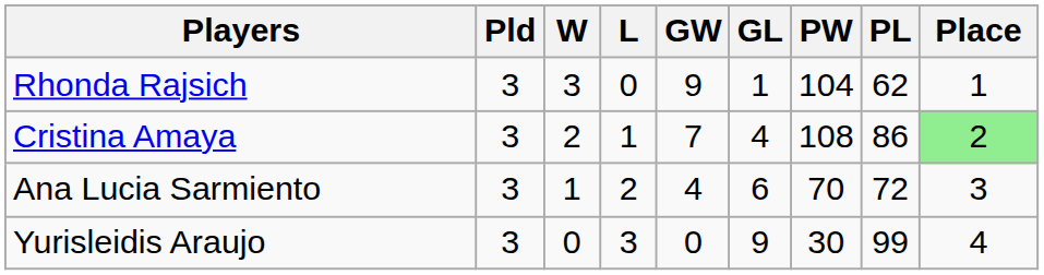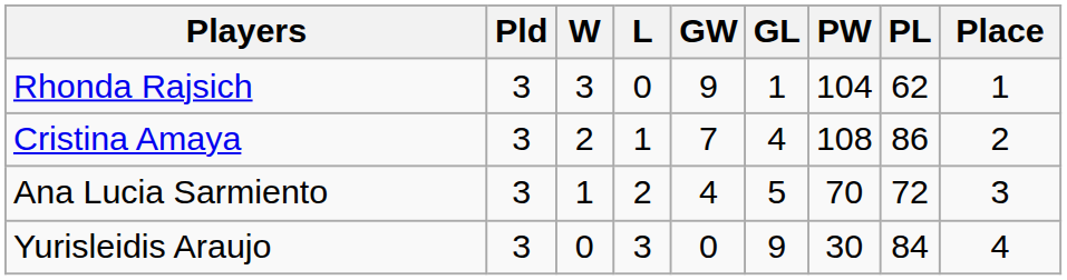Cristina Amaya | Place: lightgreen background -> no background
Ana Lucia Sarmiento | GL: 6 -> 5
Yurisleidis Araujo | PL: 99 -> 84
